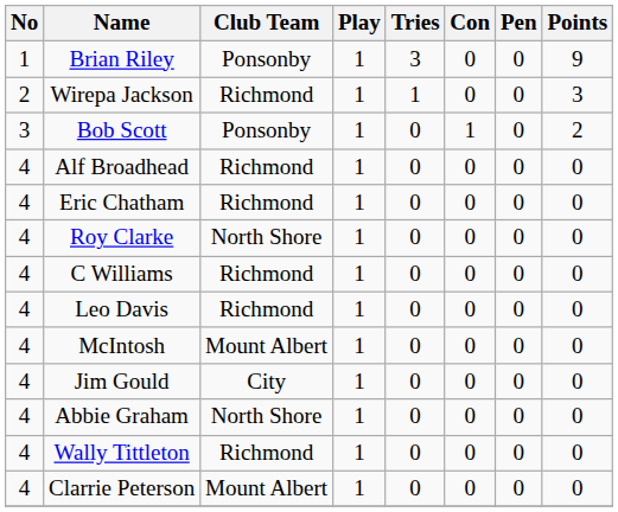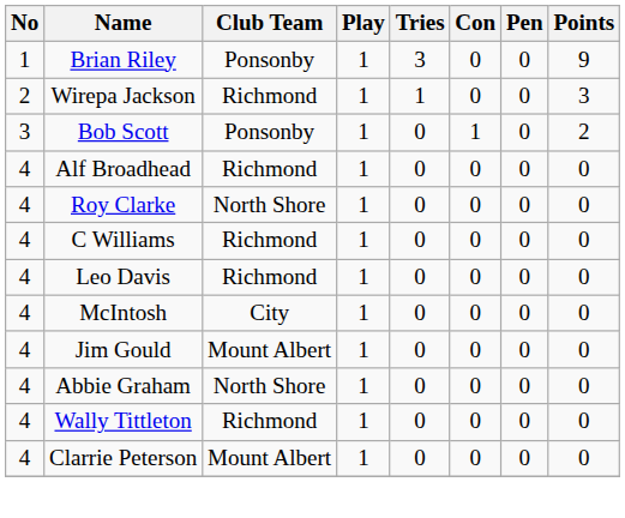- row: 4 | Eric Chatham | Richmond | 1 | 0 | 0 | 0 | 0
McIntosh | Club Team: Mount Albert -> City
Jim Gould | Club Team: City -> Mount Albert
